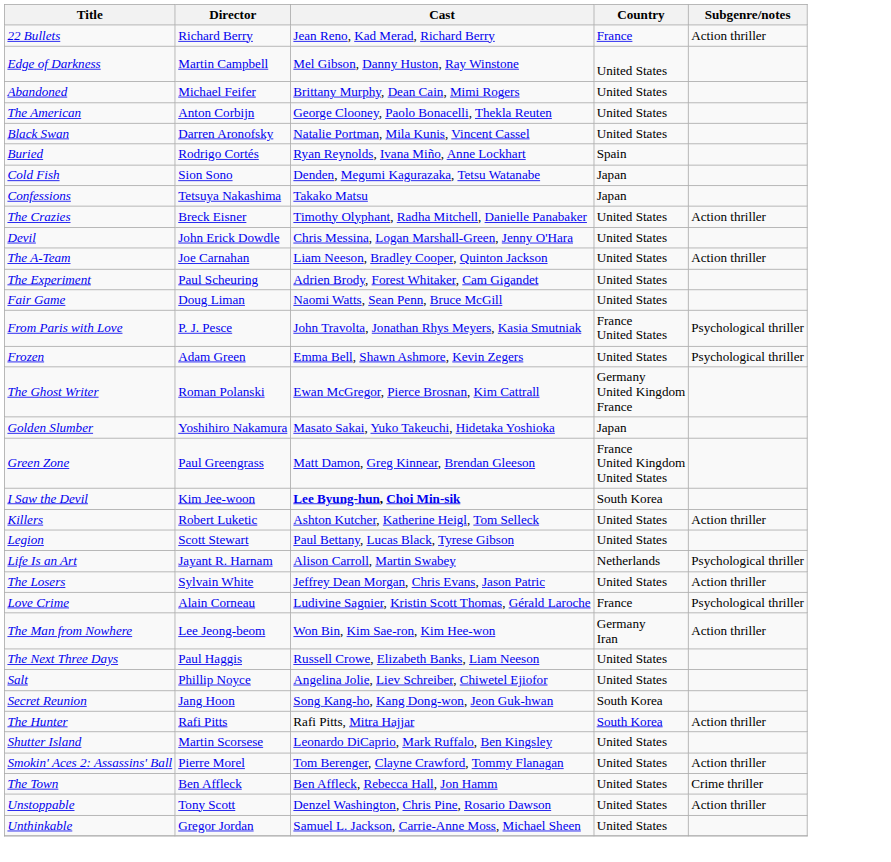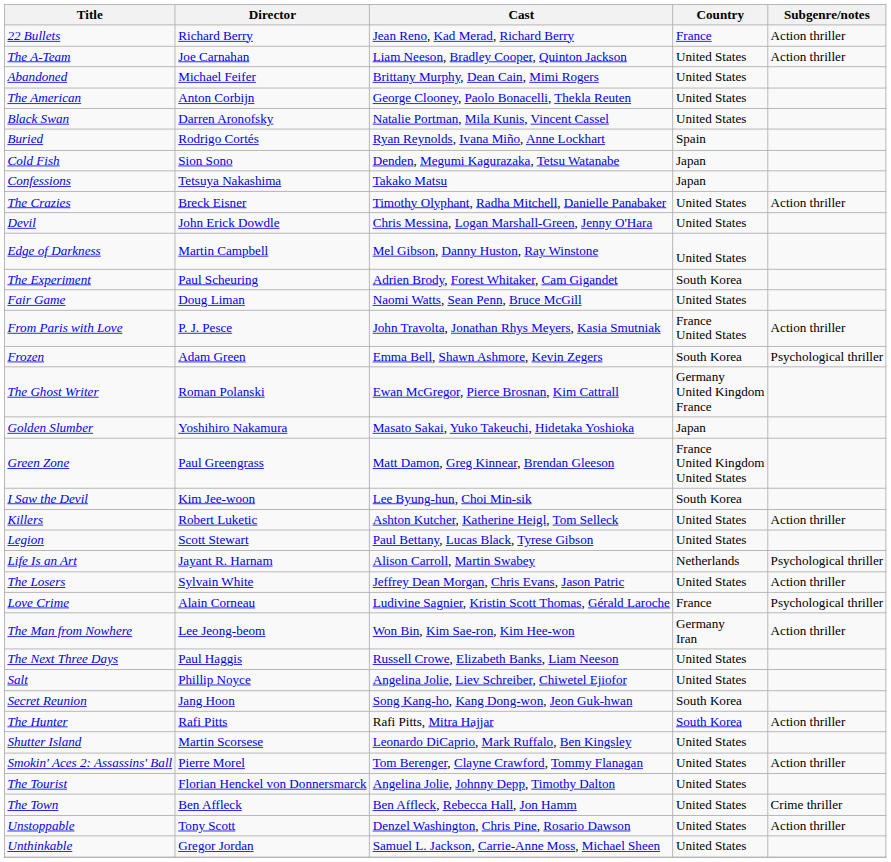rows swapped: The A-Team <-> Edge of Darkness
The Experiment | Country: United States -> South Korea
From Paris with Love | Subgenre/notes: Psychological thriller -> Action thriller
Frozen | Country: United States -> South Korea
I Saw the Devil | Cast: bold -> normal
+ row: The Tourist | Florian Henckel von Donnersmarck | Angelina Jolie, Johnny Depp, Timothy Dalton | United States
